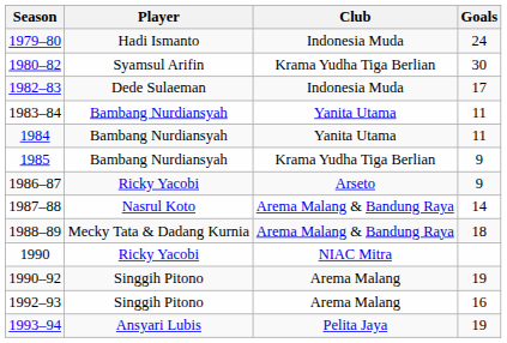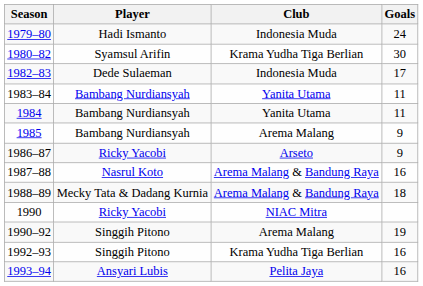1985 | Club: Krama Yudha Tiga Berlian -> Arema Malang
1987–88 | Goals: 14 -> 16
1992–93 | Club: Arema Malang -> Krama Yudha Tiga Berlian
1993–94 | Goals: 19 -> 16
